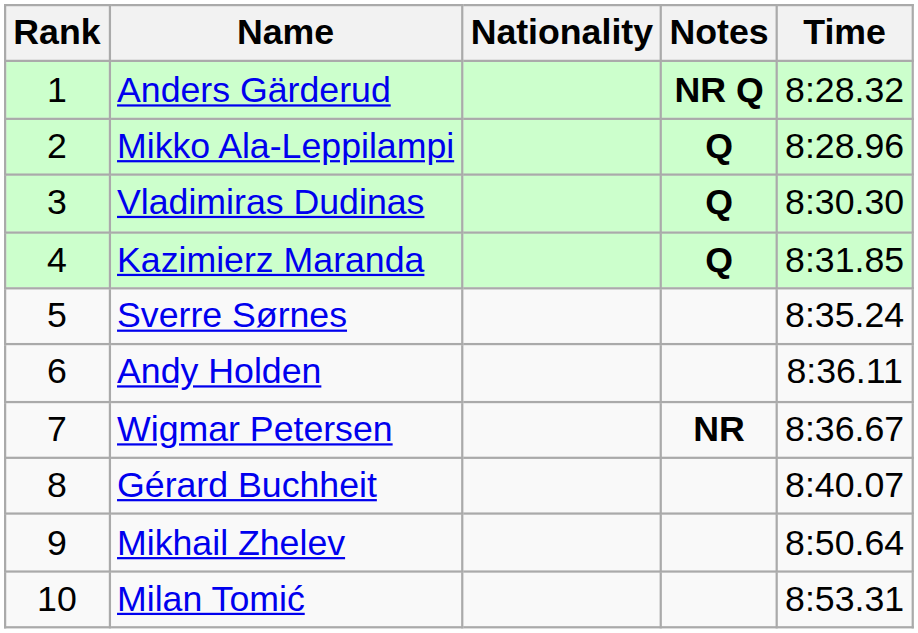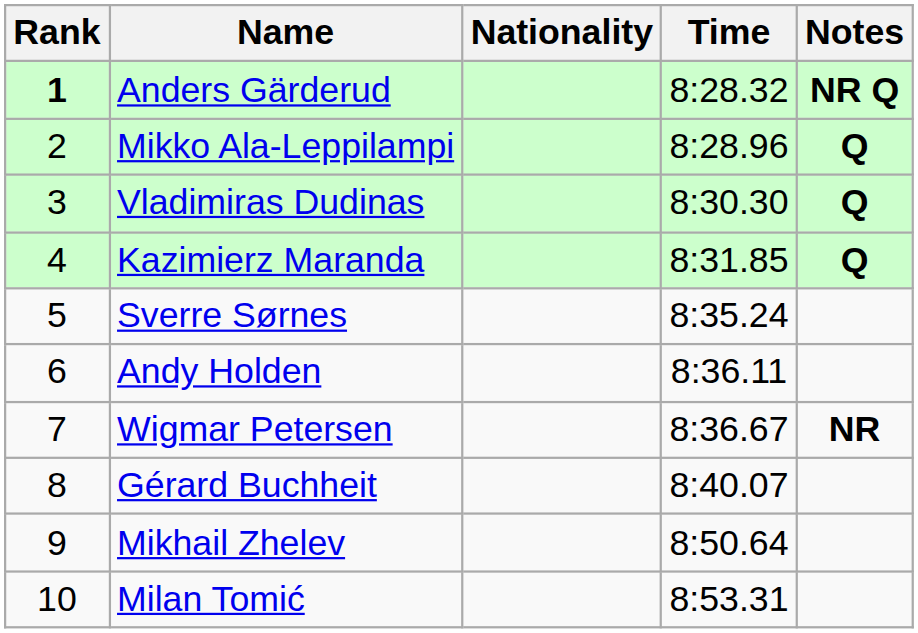columns swapped: Time <-> Notes
Anders Gärderud | Rank: normal -> bold
